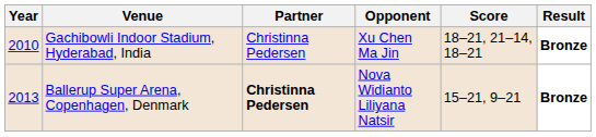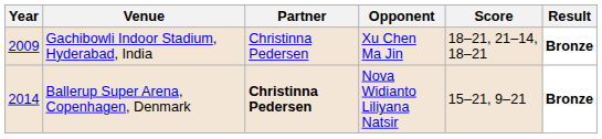Gachibowli Indoor Stadium, Hyderabad, India | Year: 2010 -> 2009
Ballerup Super Arena, Copenhagen, Denmark | Year: 2013 -> 2014
